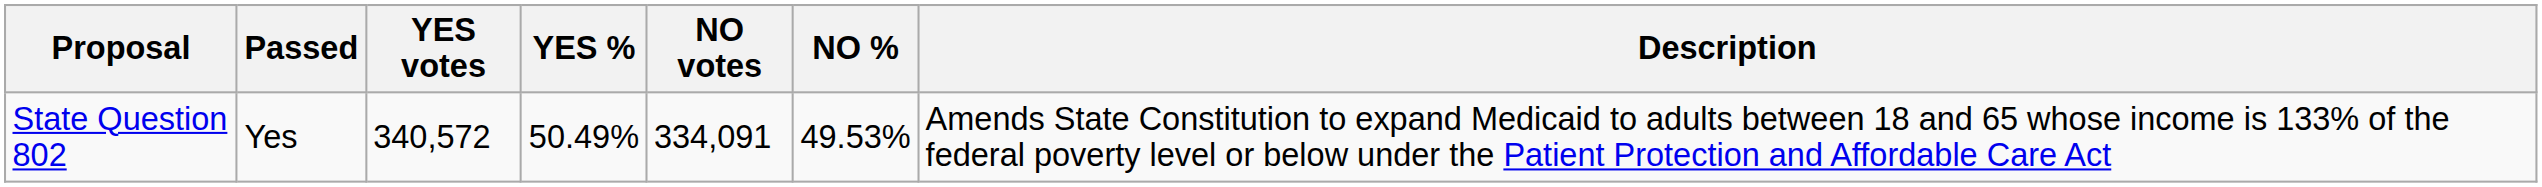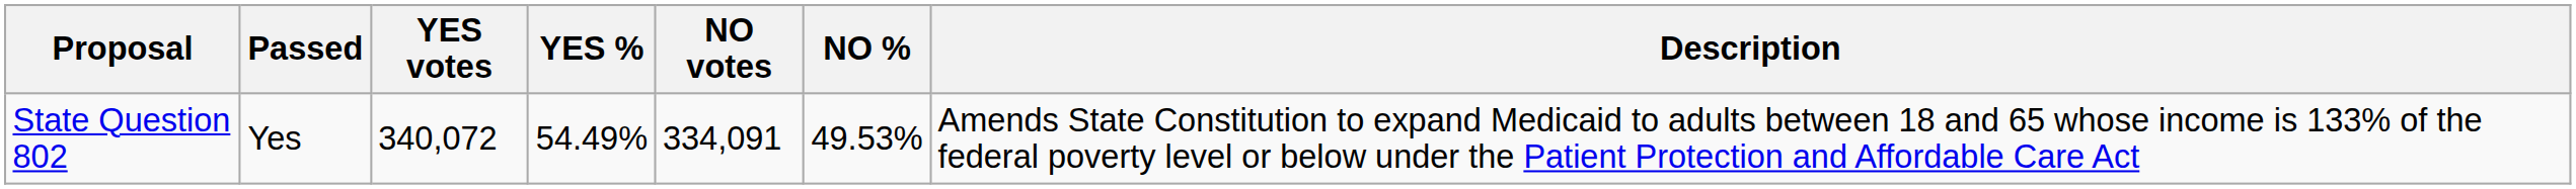State Question 802 | YES votes: 340,572 -> 340,072
State Question 802 | YES %: 50.49% -> 54.49%
